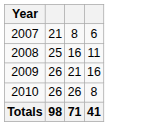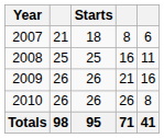+ column: Starts | 18 | 25 | 26 | 26 | 95
